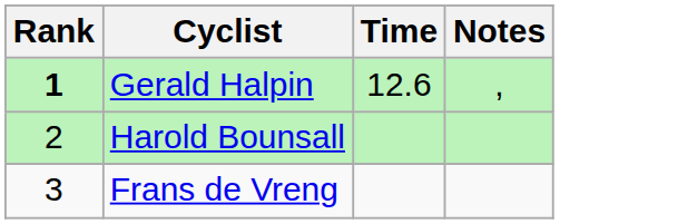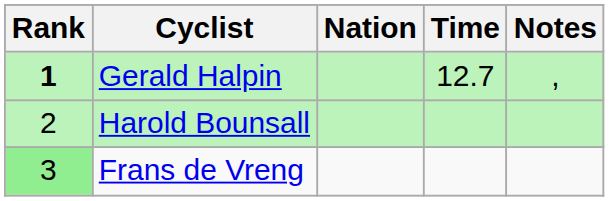+ column: Nation
Gerald Halpin | Time: 12.6 -> 12.7
Frans de Vreng | Rank: no background -> lightgreen background
